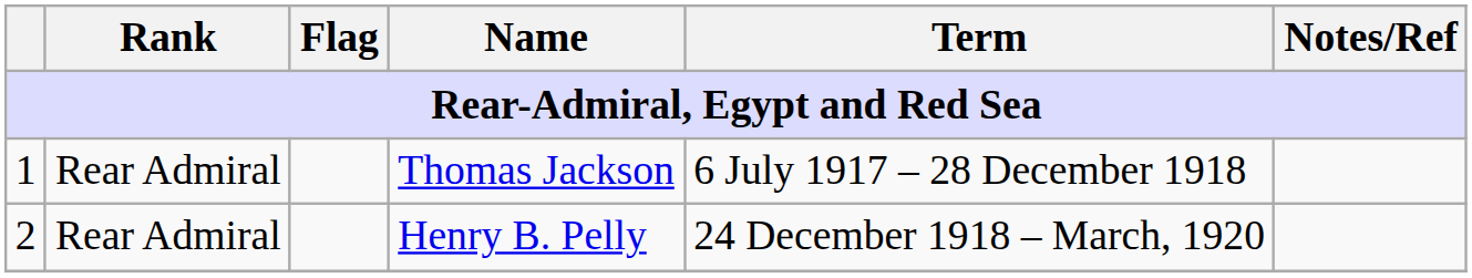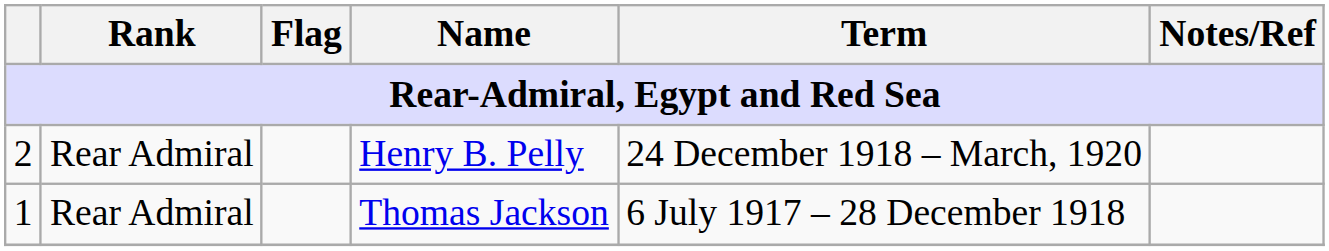rows swapped: Thomas Jackson <-> Henry B. Pelly
